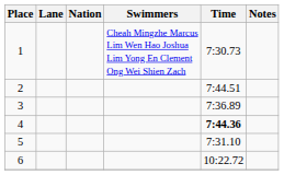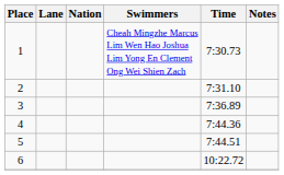2 | Time: 7:44.51 -> 7:31.10
4 | Time: bold -> normal
5 | Time: 7:31.10 -> 7:44.51
